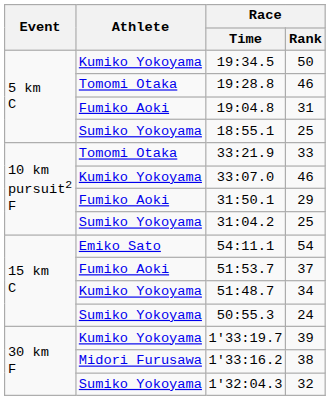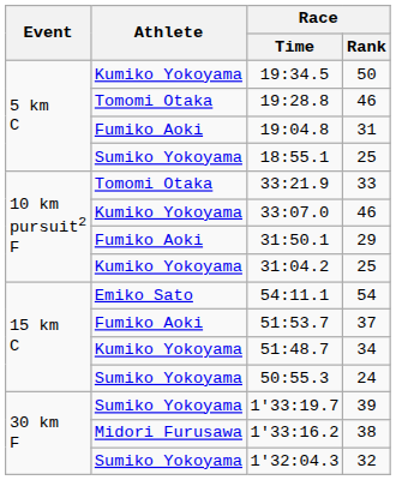31:04.2 | Athlete: Sumiko Yokoyama -> Kumiko Yokoyama
1'33:19.7 | Athlete: Kumiko Yokoyama -> Sumiko Yokoyama
